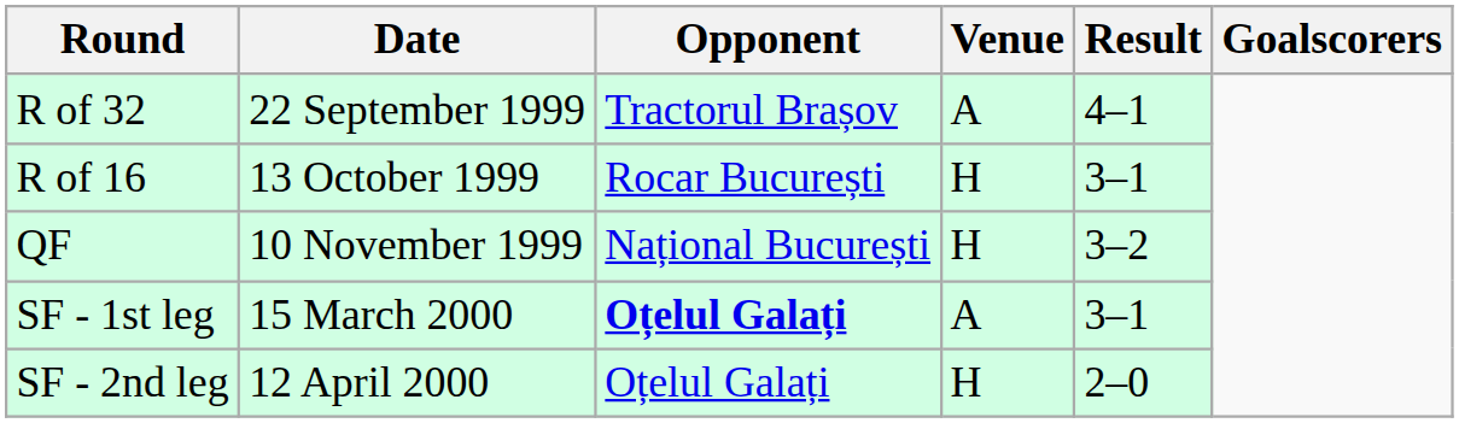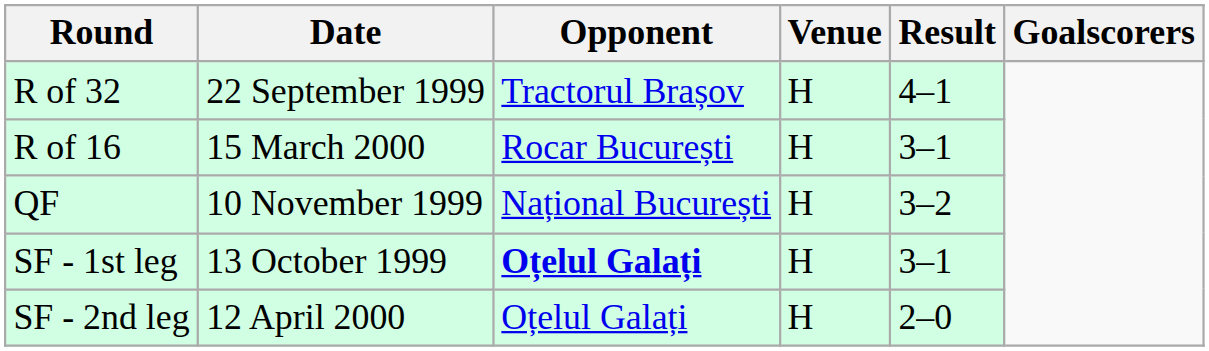R of 32 | Venue: A -> H
R of 16 | Date: 13 October 1999 -> 15 March 2000
SF - 1st leg | Date: 15 March 2000 -> 13 October 1999
SF - 1st leg | Venue: A -> H
